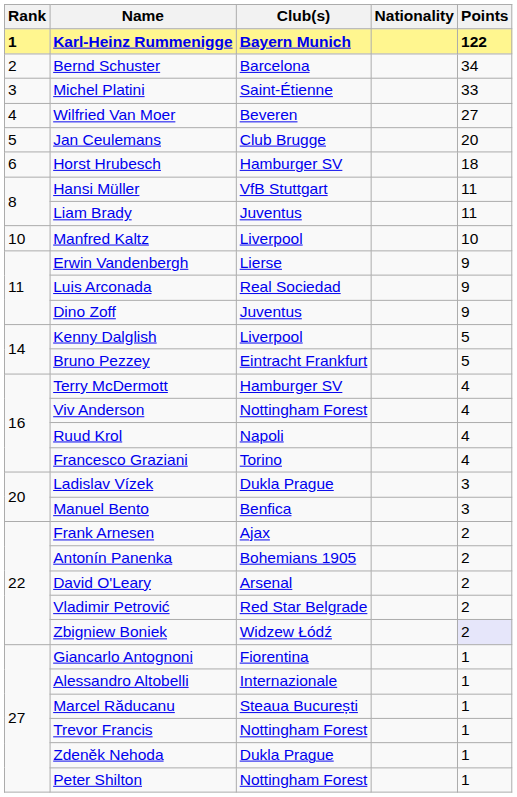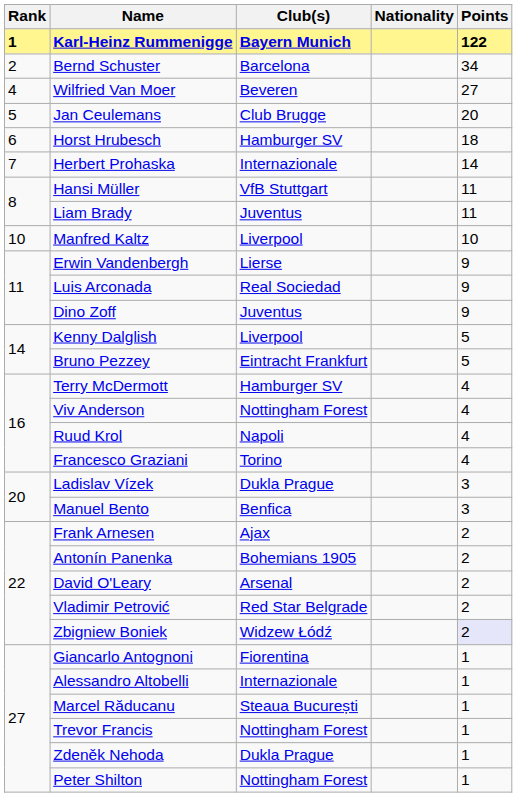- row: 3 | Michel Platini | Saint-Étienne | 33
+ row: 7 | Herbert Prohaska | Internazionale | 14
